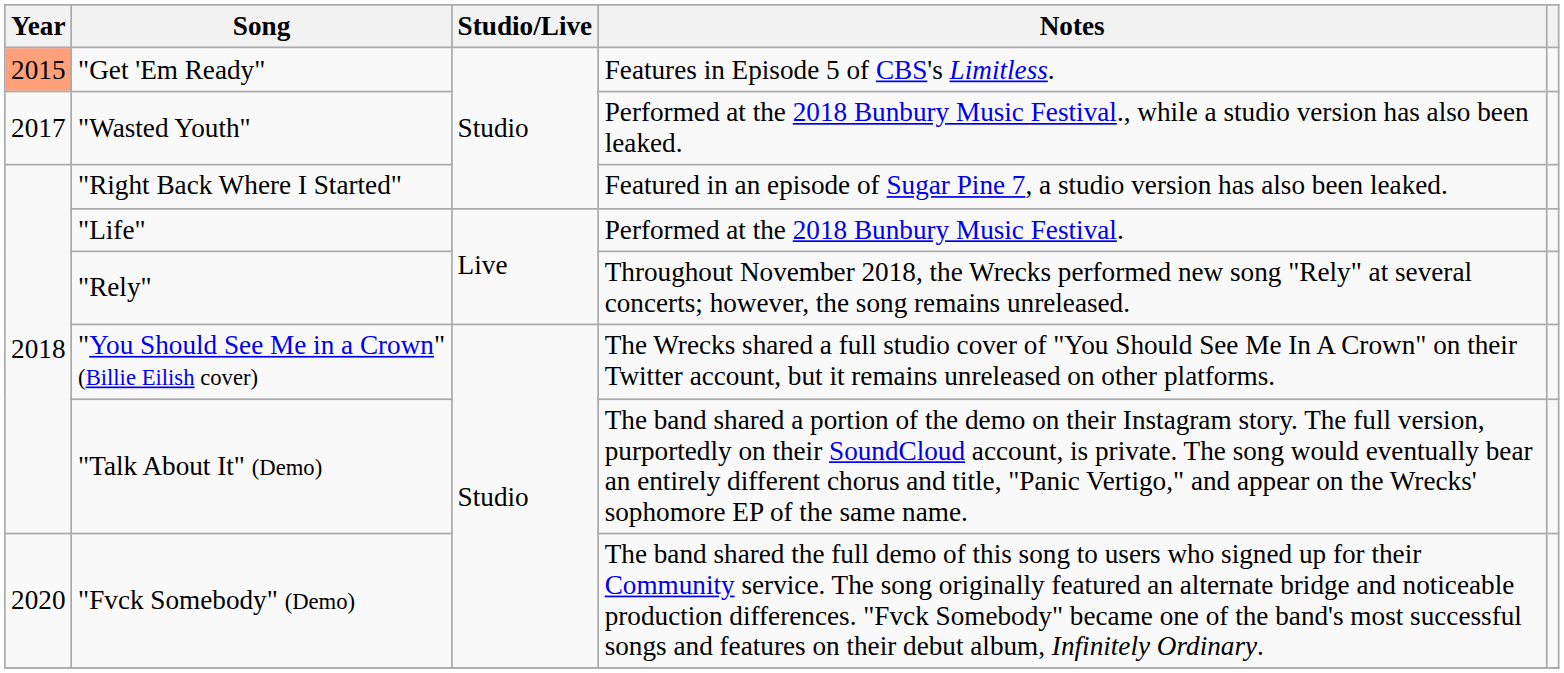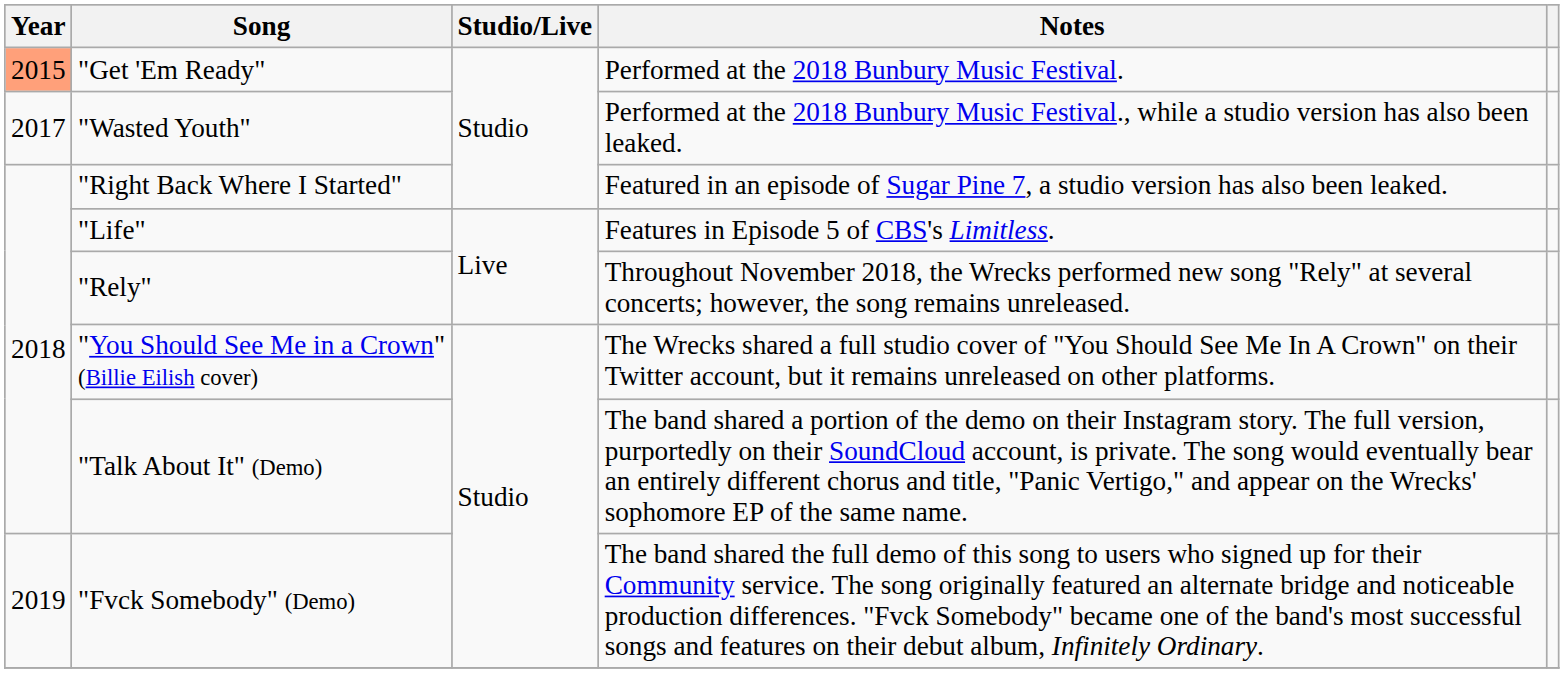"Get 'Em Ready" | Notes: Features in Episode 5 of CBS's Limitless. -> Performed at the 2018 Bunbury Music Festival.
"Life" | Notes: Performed at the 2018 Bunbury Music Festival. -> Features in Episode 5 of CBS's Limitless.
"Fvck Somebody" (Demo) | Year: 2020 -> 2019
